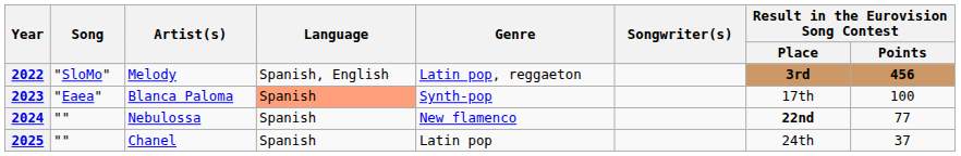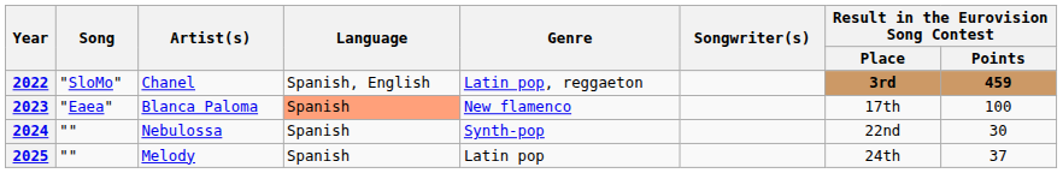2022 | Artist(s): Melody -> Chanel
2022 | Result in the Eurovision Song Contest / Points: 456 -> 459
2023 | Genre: Synth-pop -> New flamenco
2024 | Genre: New flamenco -> Synth-pop
2024 | Result in the Eurovision Song Contest / Place: bold -> normal
2024 | Result in the Eurovision Song Contest / Points: 77 -> 30
2025 | Artist(s): Chanel -> Melody
